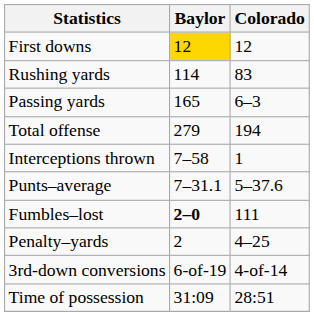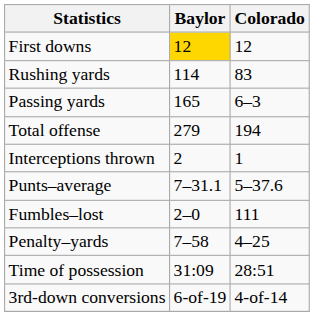Interceptions thrown | Baylor: 7–58 -> 2
Fumbles–lost | Baylor: bold -> normal
Penalty–yards | Baylor: 2 -> 7–58
rows swapped: 3rd-down conversions <-> Time of possession
